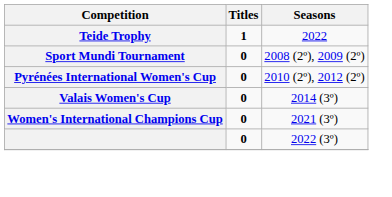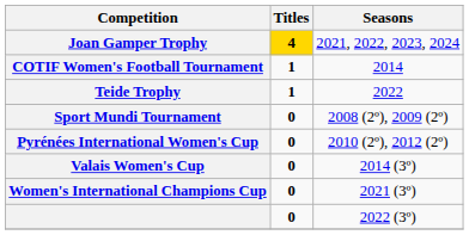+ row: Joan Gamper Trophy | 4 | 2021, 2022, 2023, 2024
+ row: COTIF Women's Football Tournament | 1 | 2014
